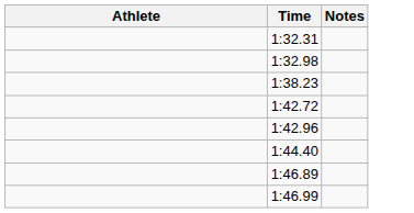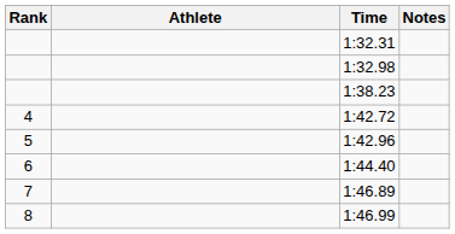+ column: Rank | 4 | 5 | 6 | 7 | 8
